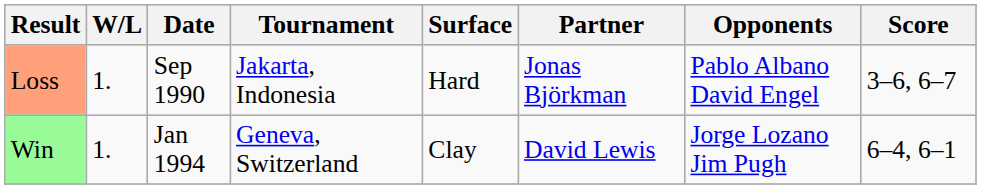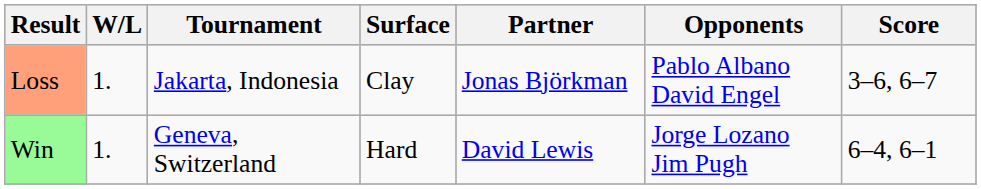- column: Date | Sep 1990 | Jan 1994
Loss | Surface: Hard -> Clay
Win | Surface: Clay -> Hard
